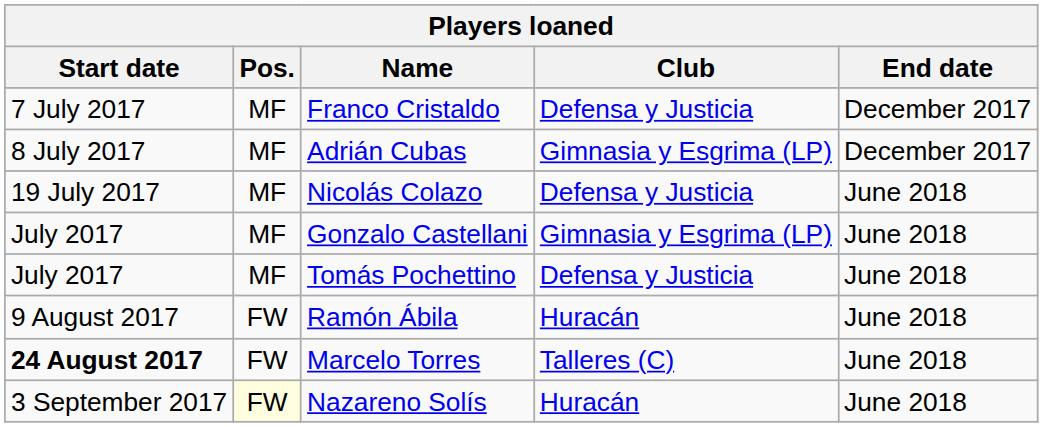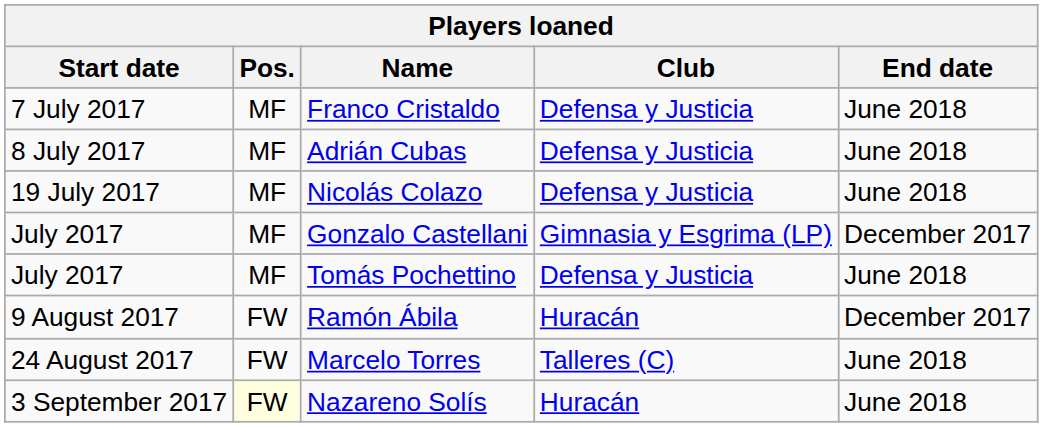Franco Cristaldo | End date: December 2017 -> June 2018
Adrián Cubas | Club: Gimnasia y Esgrima (LP) -> Defensa y Justicia
Adrián Cubas | End date: December 2017 -> June 2018
Gonzalo Castellani | End date: June 2018 -> December 2017
Ramón Ábila | End date: June 2018 -> December 2017
Marcelo Torres | Start date: bold -> normal
